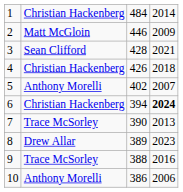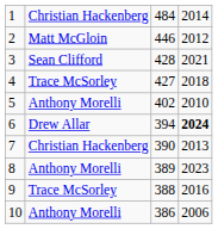2 | column 4: 2009 -> 2012
4 | column 2: Christian Hackenberg -> Trace McSorley
4 | column 3: 426 -> 427
5 | column 4: 2007 -> 2010
6 | column 2: Christian Hackenberg -> Drew Allar
7 | column 2: Trace McSorley -> Christian Hackenberg
8 | column 2: Drew Allar -> Anthony Morelli
